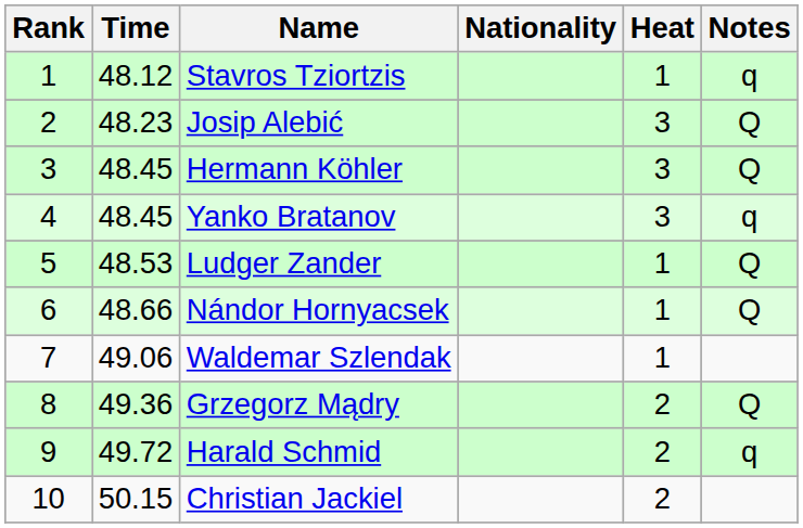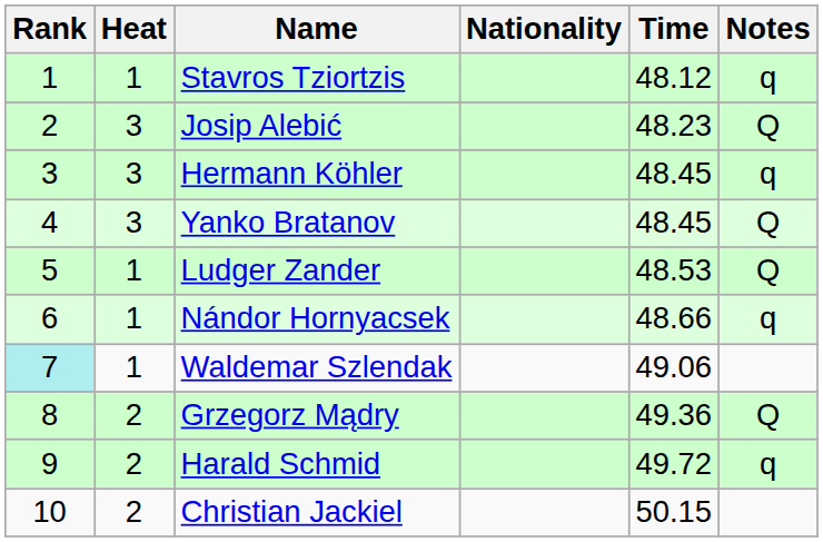columns swapped: Heat <-> Time
Hermann Köhler | Notes: Q -> q
Yanko Bratanov | Notes: q -> Q
Nándor Hornyacsek | Notes: Q -> q
Waldemar Szlendak | Rank: no background -> paleturquoise background
